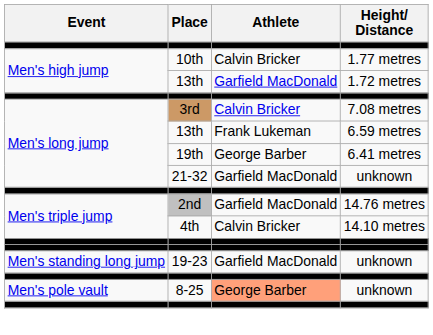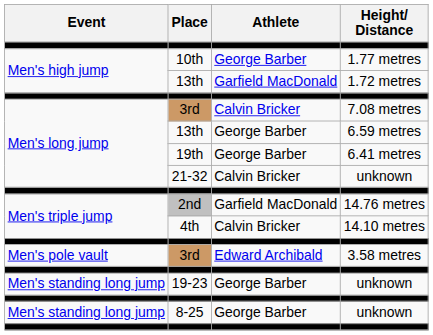10th | Athlete: Calvin Bricker -> George Barber
13th / 6.59 metres | Athlete: Frank Lukeman -> George Barber
21-32 | Athlete: Garfield MacDonald -> Calvin Bricker
+ row: Men's pole vault | 3rd | Edward Archibald | 3.58 metres
19-23 | Athlete: Garfield MacDonald -> George Barber
8-25 | Event: Men's pole vault -> Men's standing long jump
8-25 | Athlete: lightsalmon background -> no background
